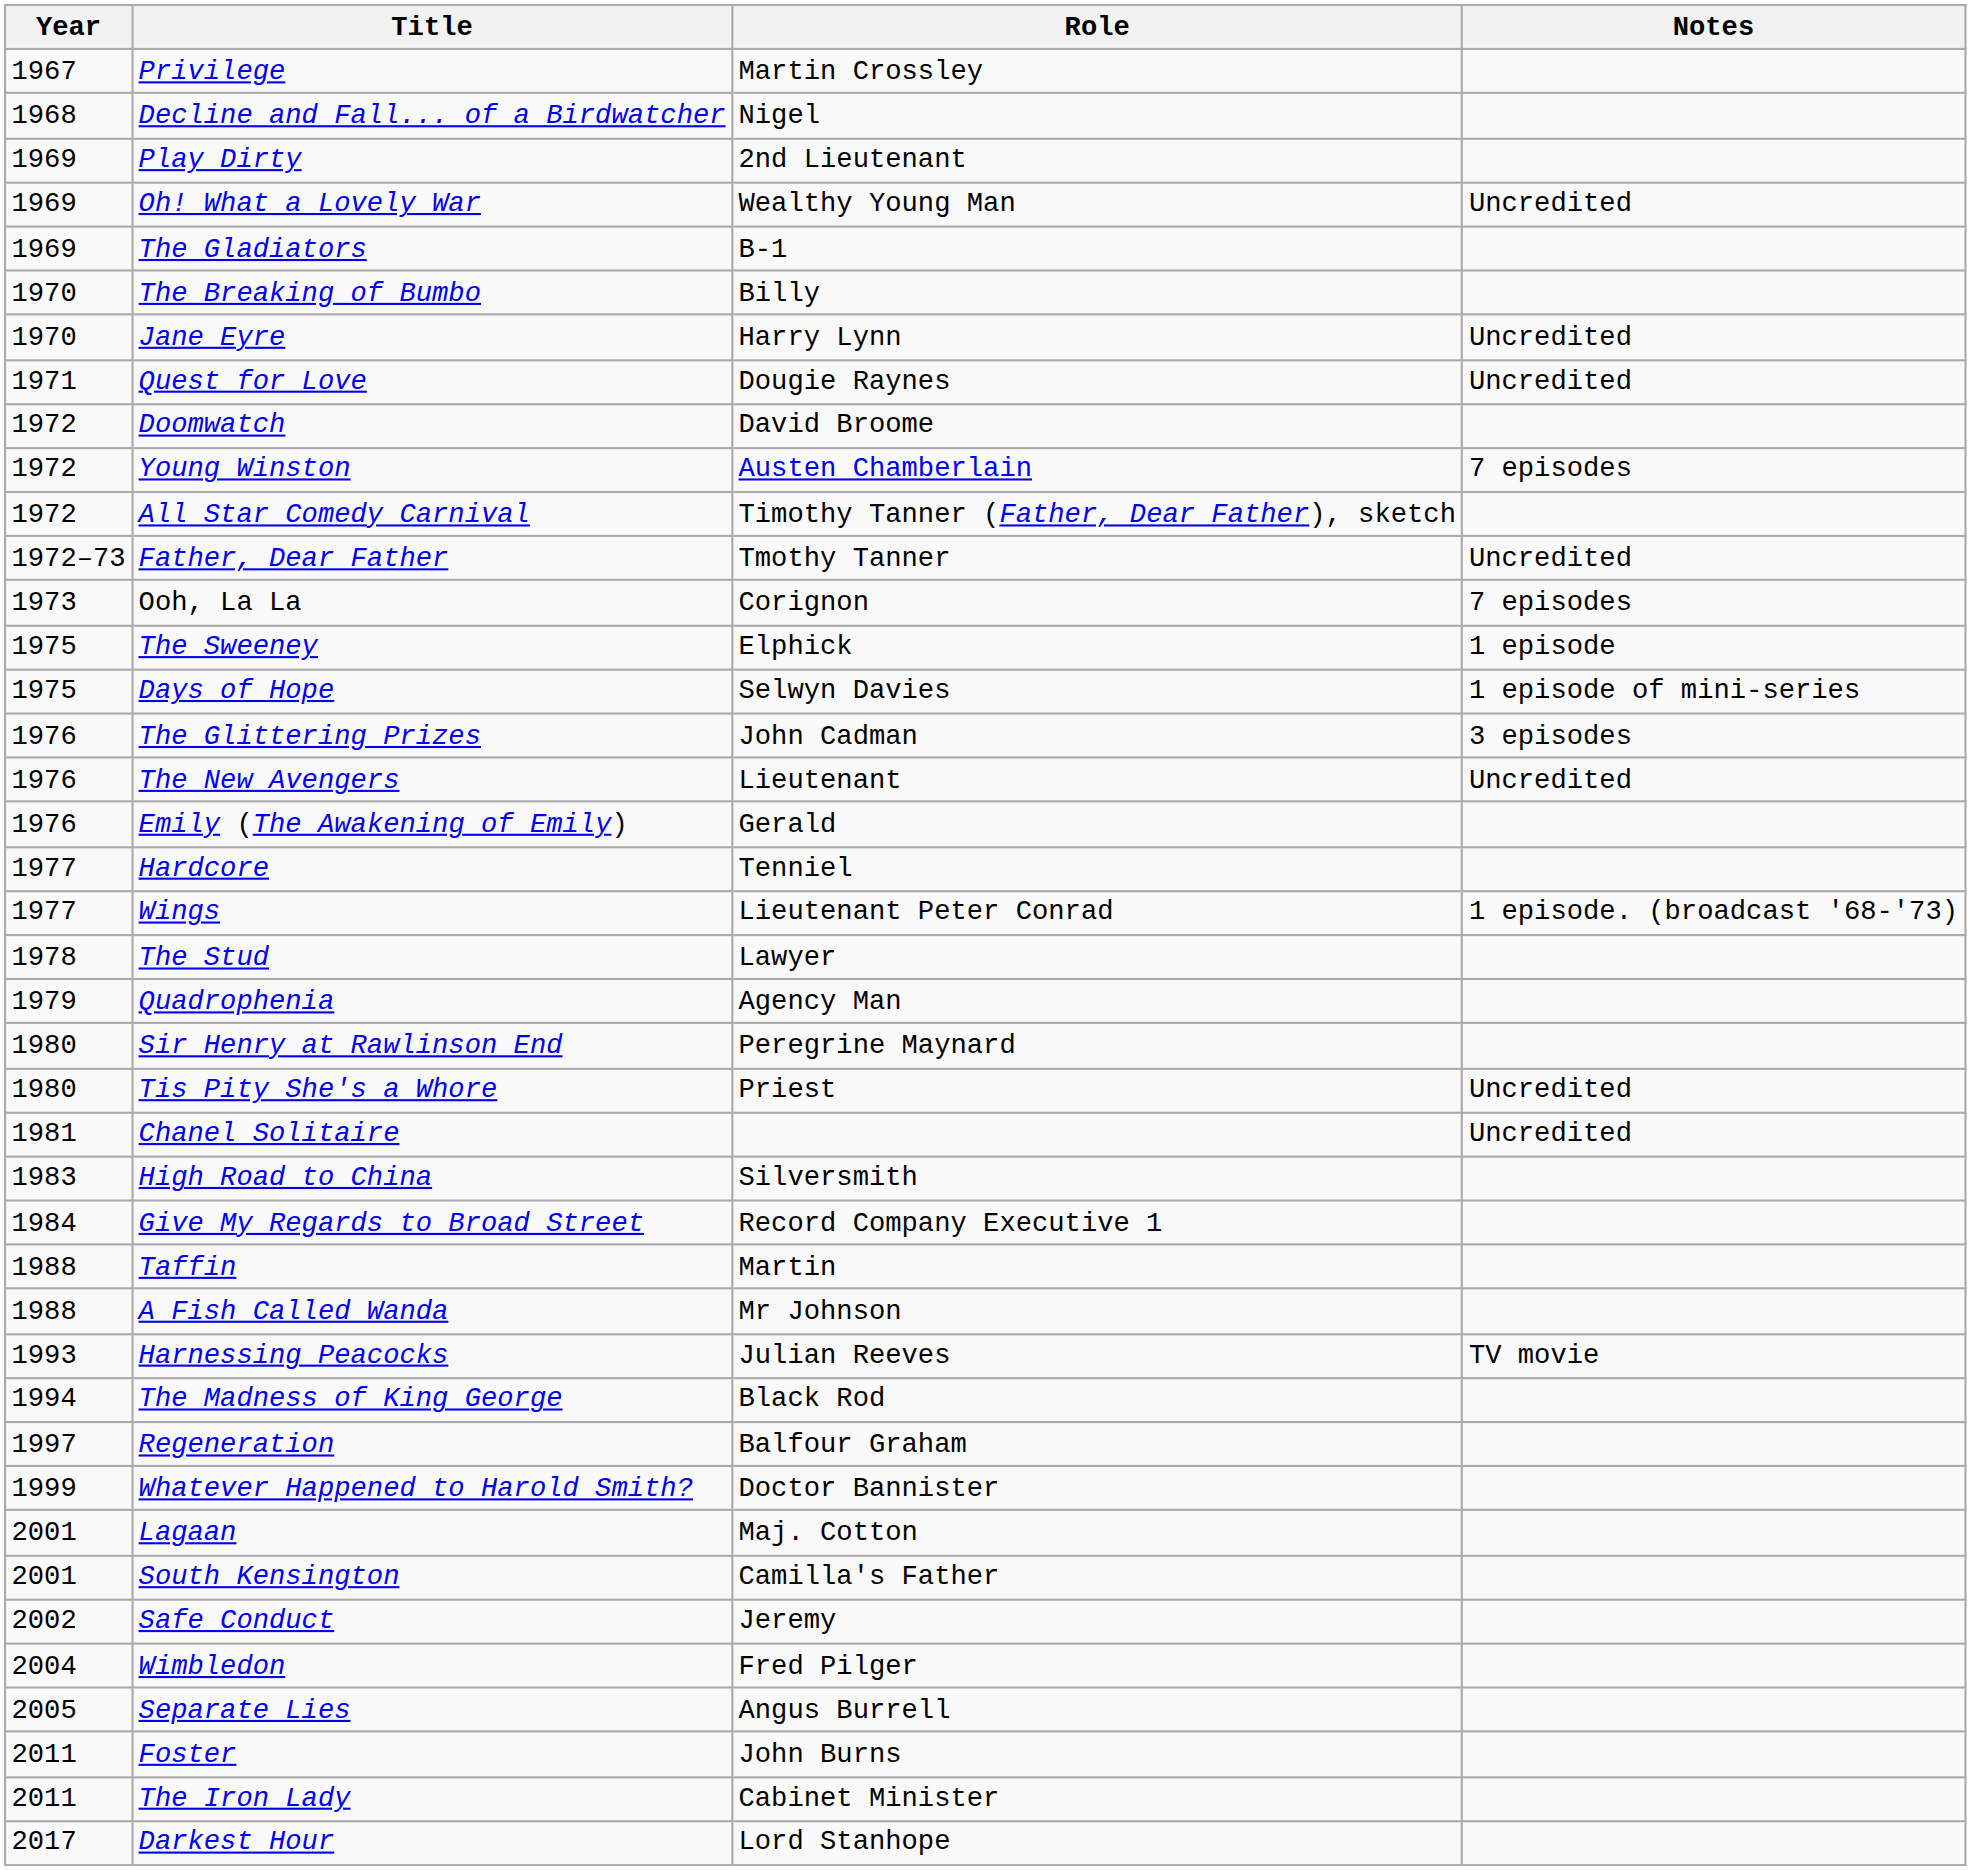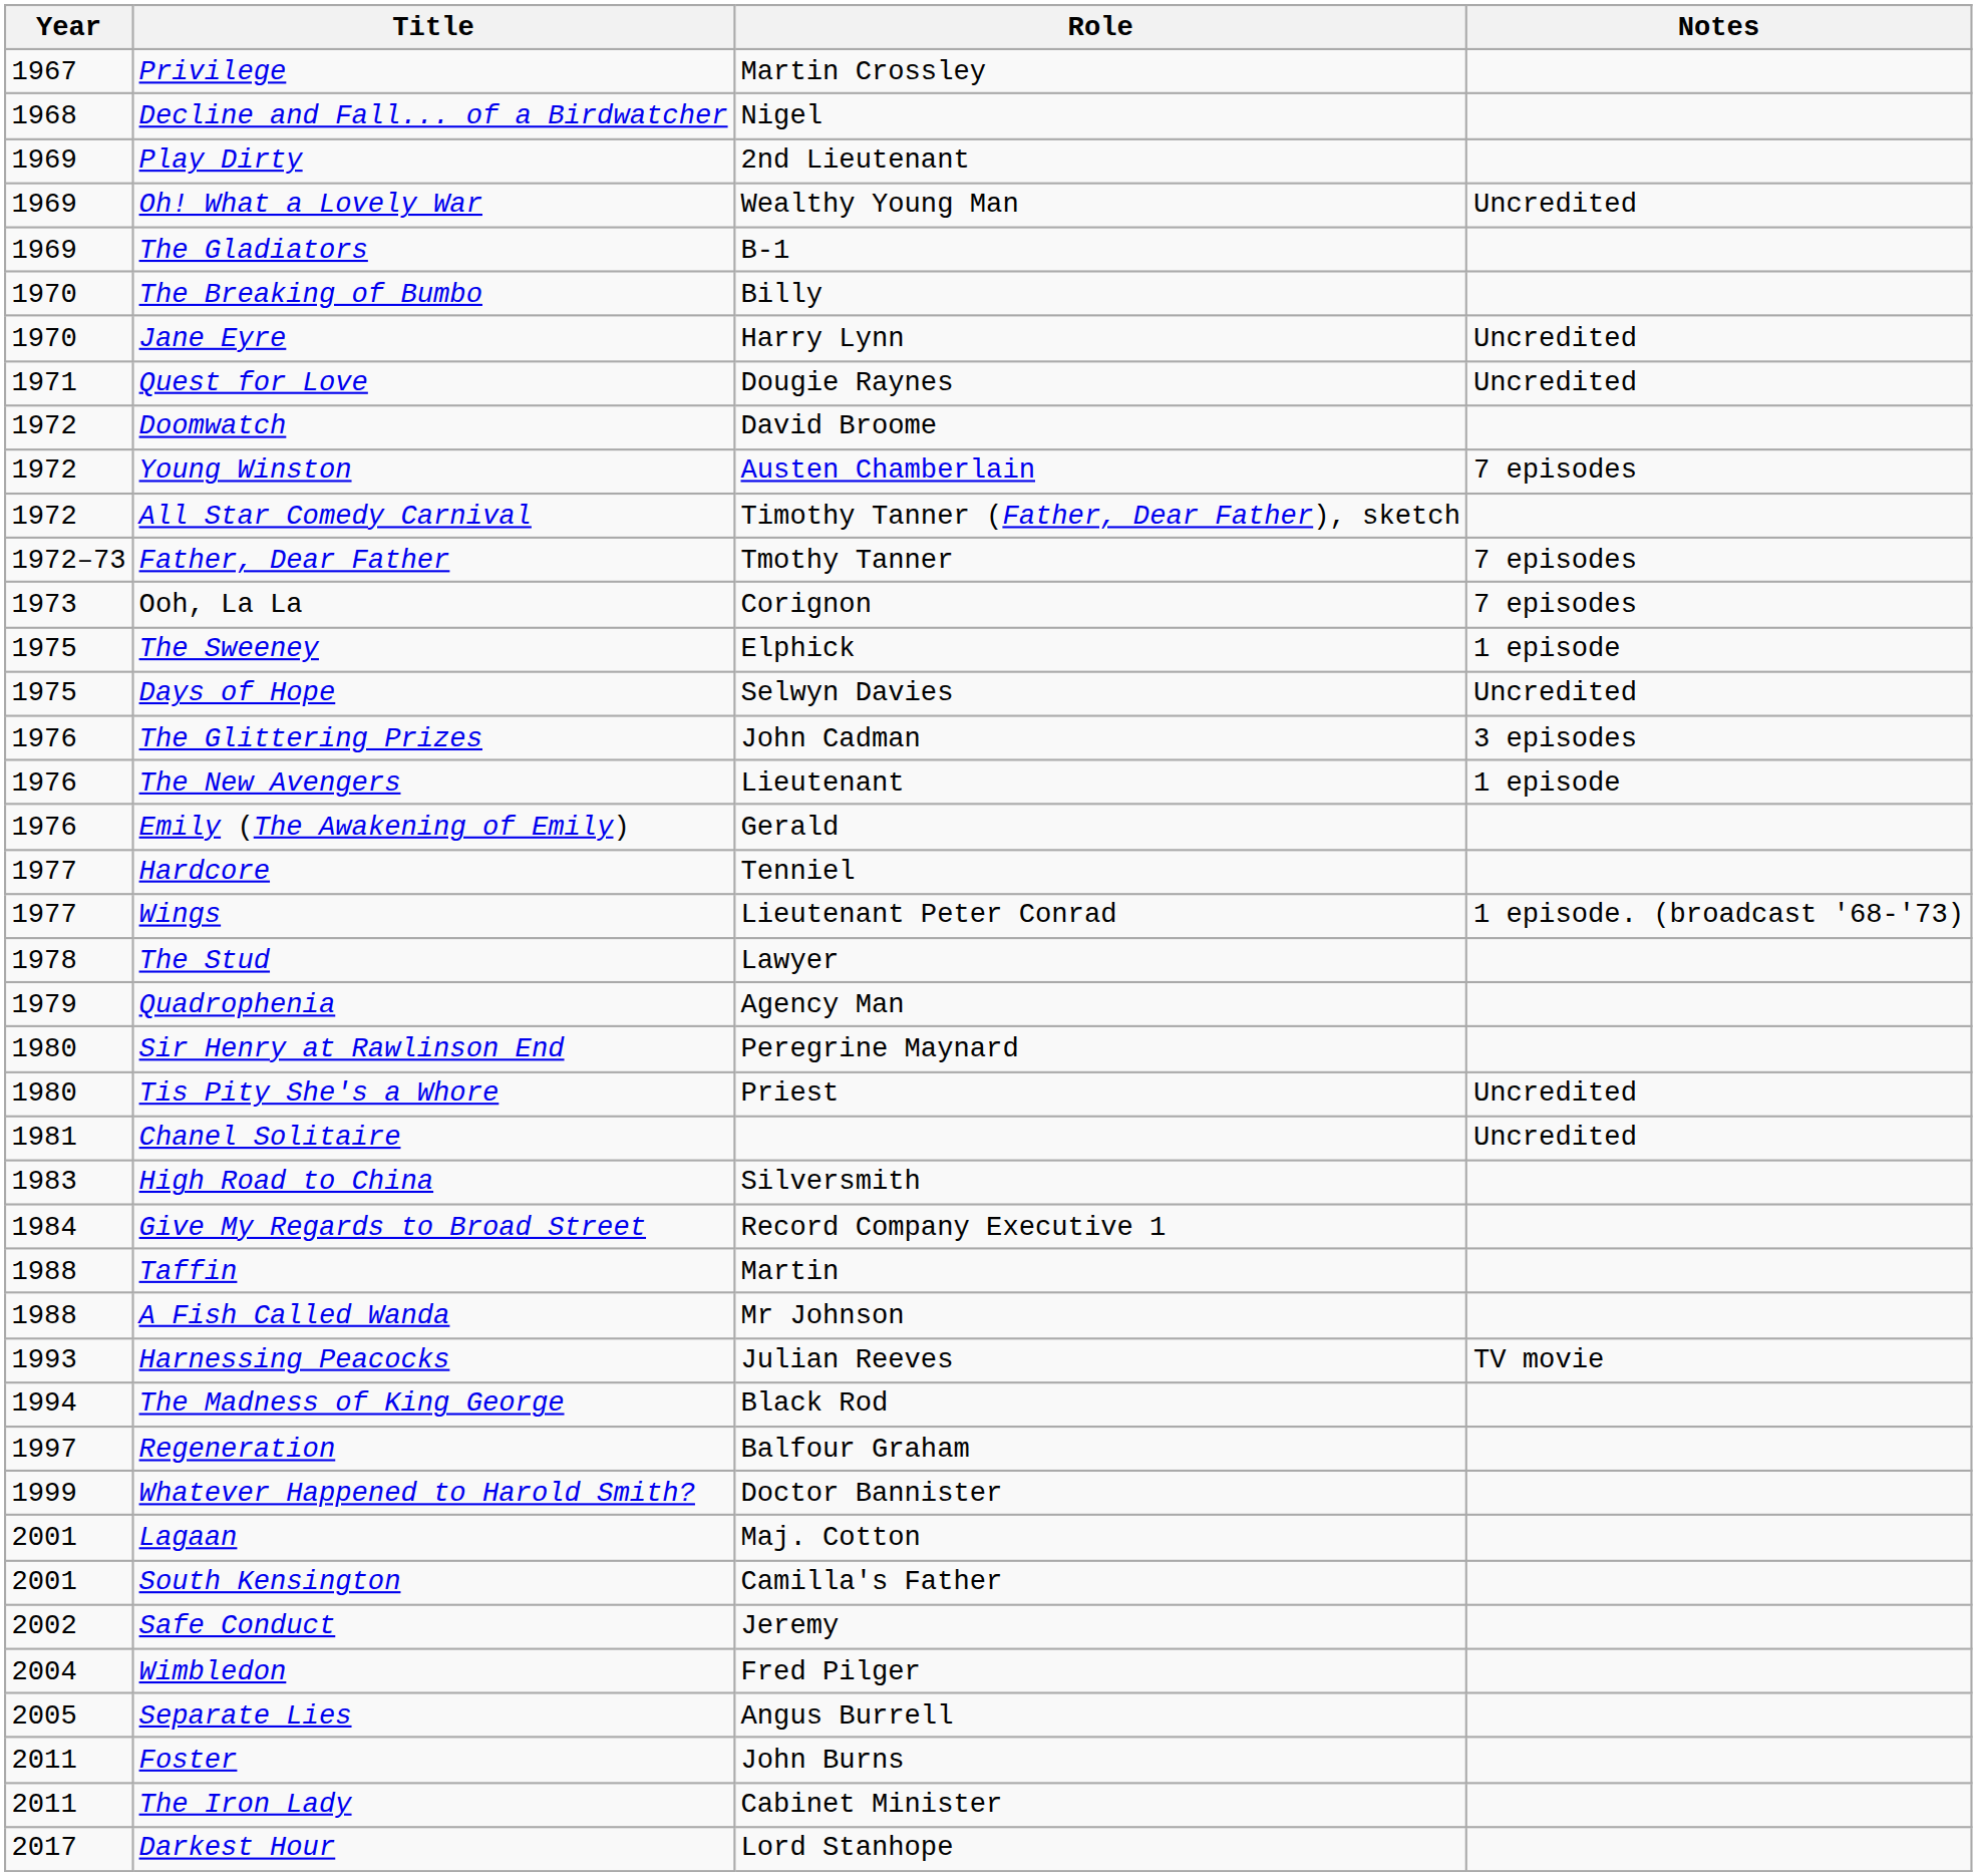Father, Dear Father | Notes: Uncredited -> 7 episodes
Days of Hope | Notes: 1 episode of mini-series -> Uncredited
The New Avengers | Notes: Uncredited -> 1 episode
